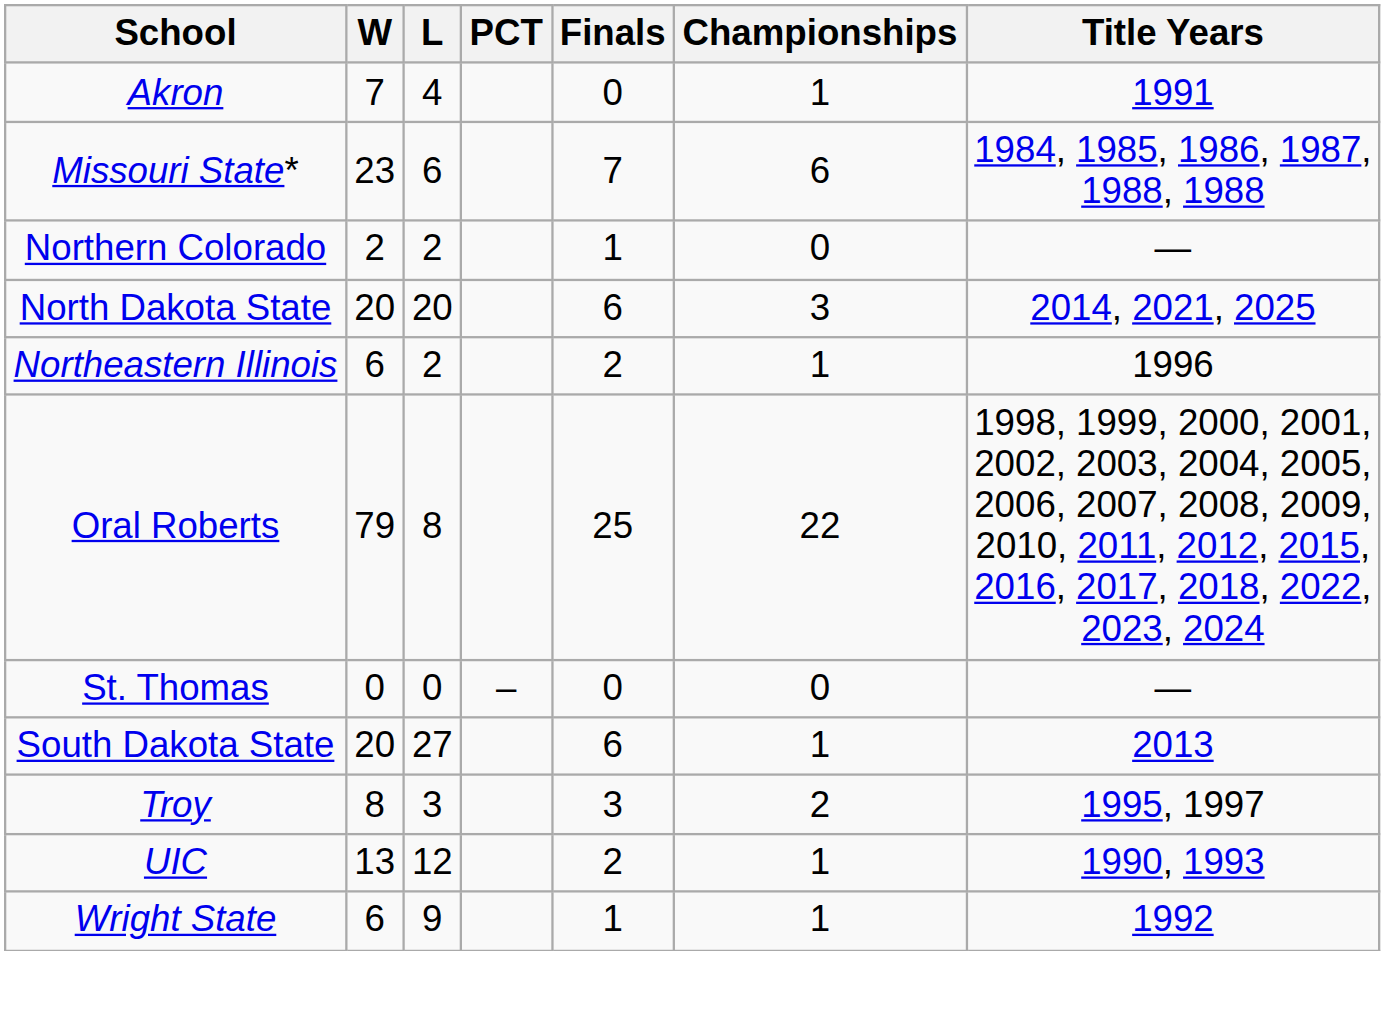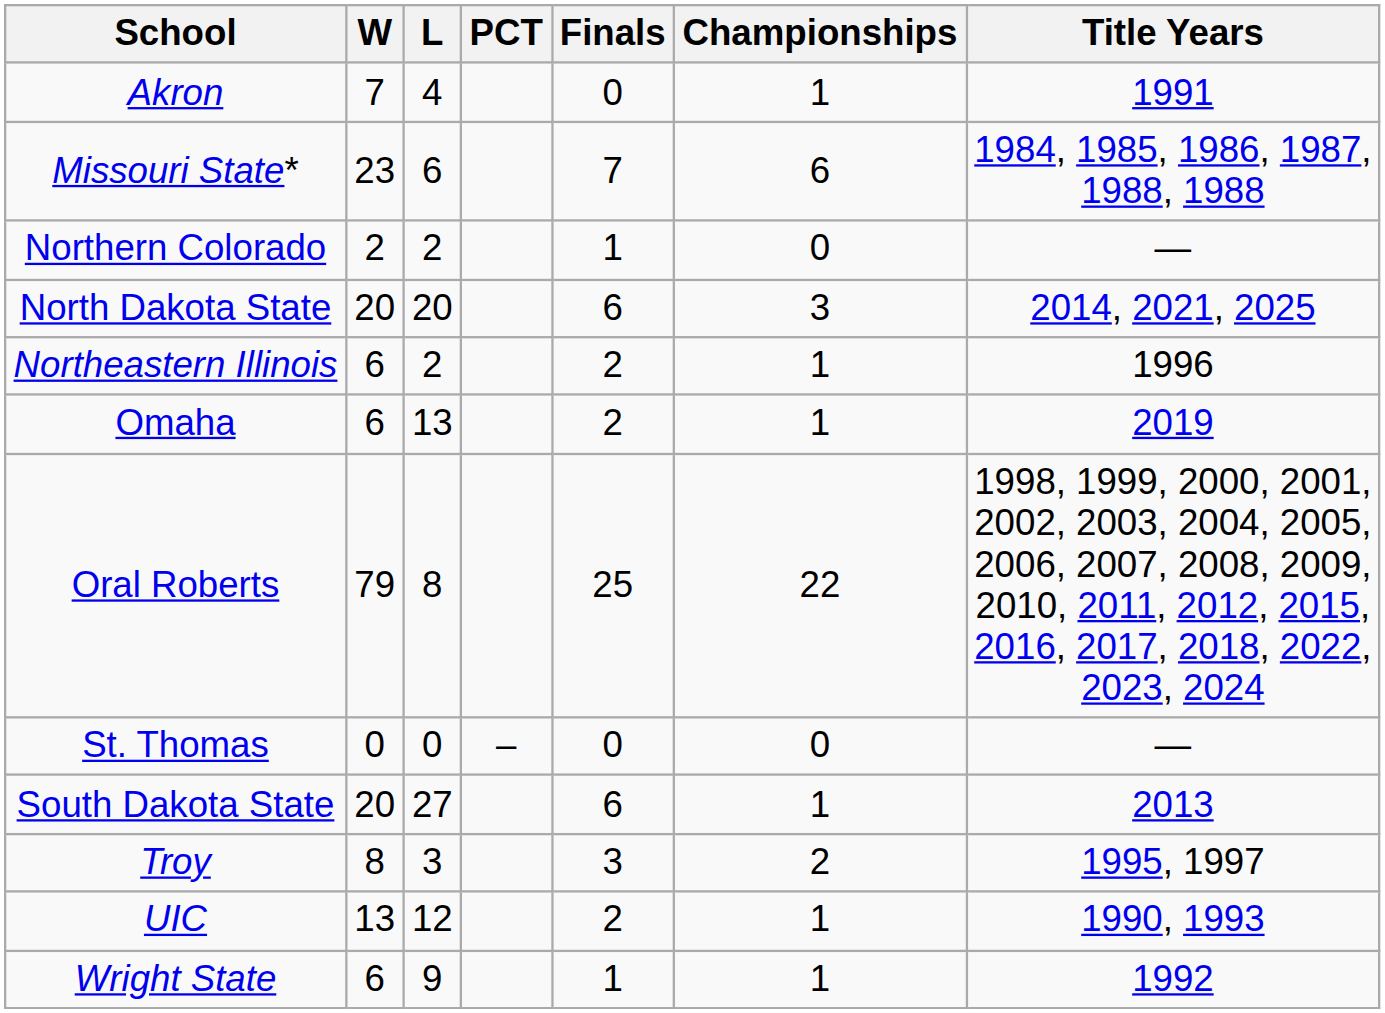+ row: Omaha | 6 | 13 | 2 | 1 | 2019
